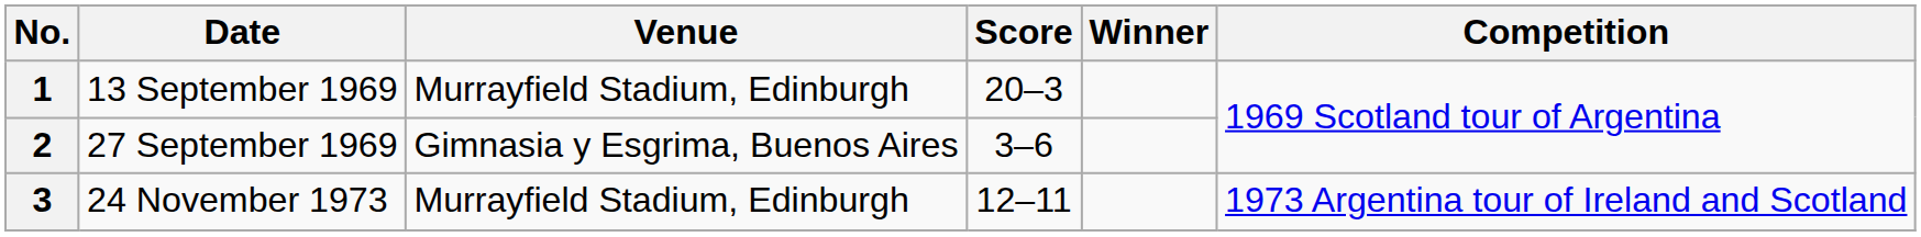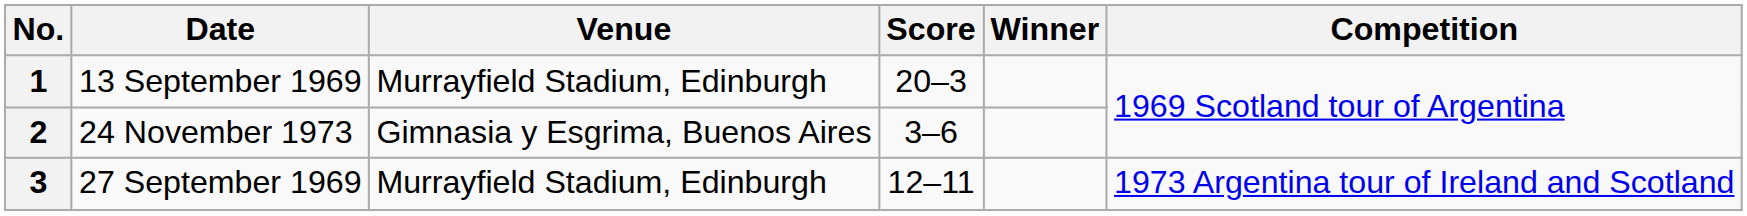2 | Date: 27 September 1969 -> 24 November 1973
3 | Date: 24 November 1973 -> 27 September 1969
